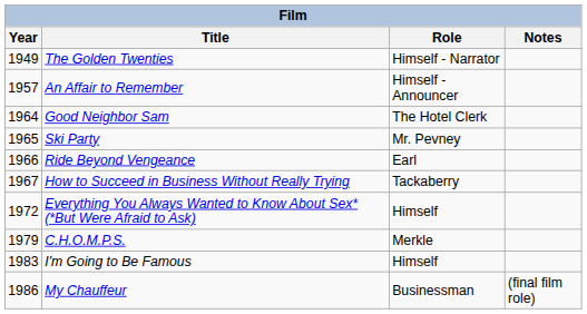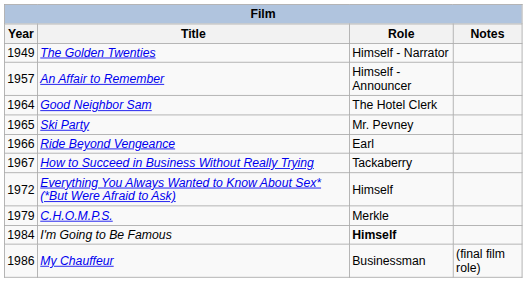I'm Going to Be Famous | Year: 1983 -> 1984
I'm Going to Be Famous | Role: normal -> bold
